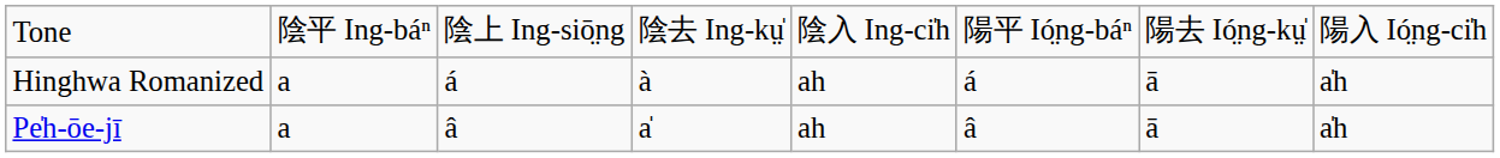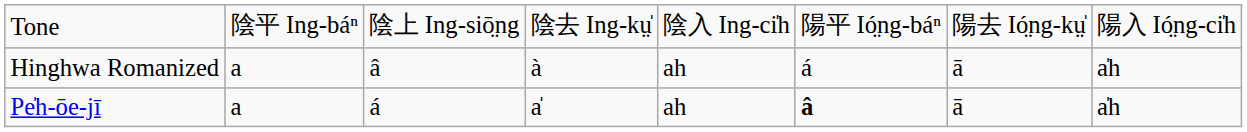Hinghwa Romanized | column 3: á -> â
Pe̍h-ōe-jī | column 3: â -> á
Pe̍h-ōe-jī | column 6: normal -> bold
